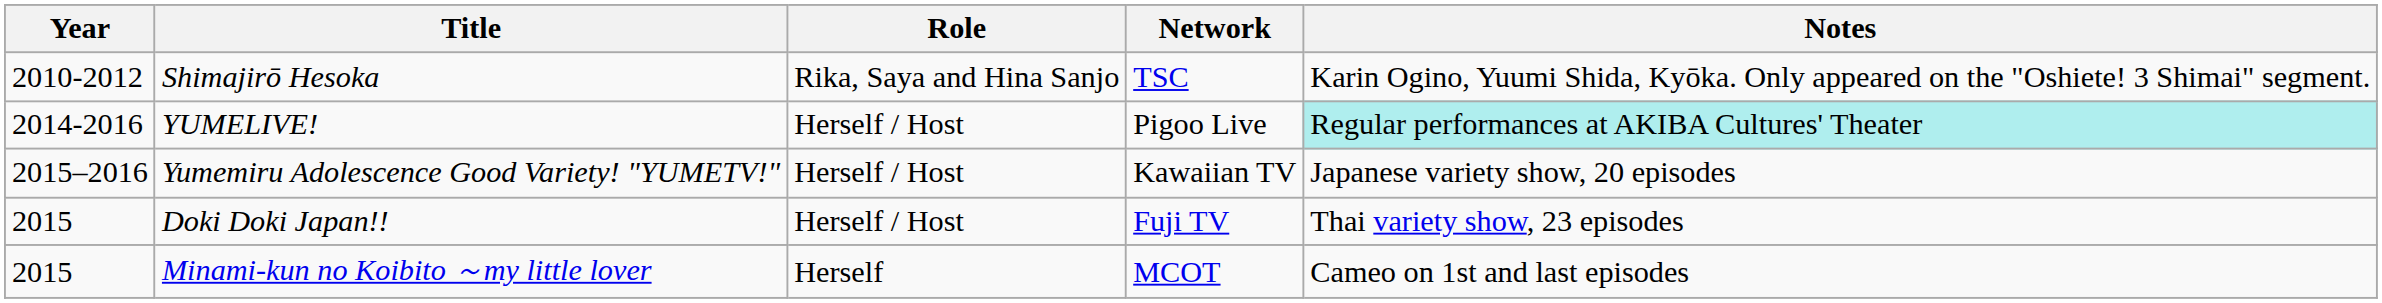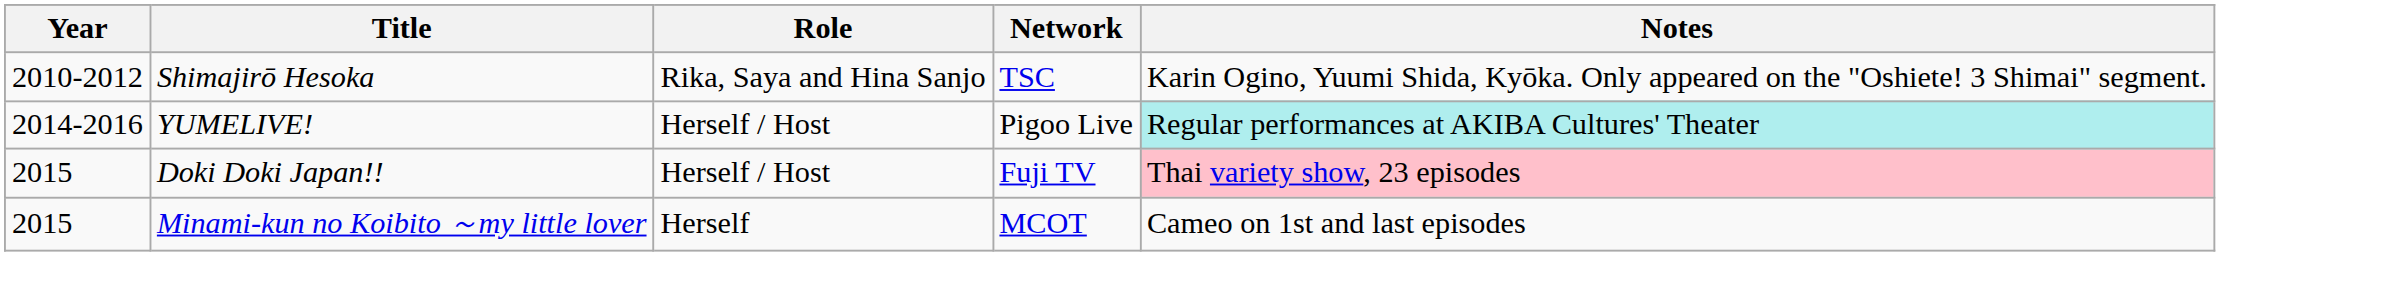- row: 2015–2016 | Yumemiru Adolescence Good Variety! "YUMETV!" | Herself / Host | Kawaiian TV | Japanese variety show, 20 episodes
Doki Doki Japan!! | Notes: no background -> pink background
